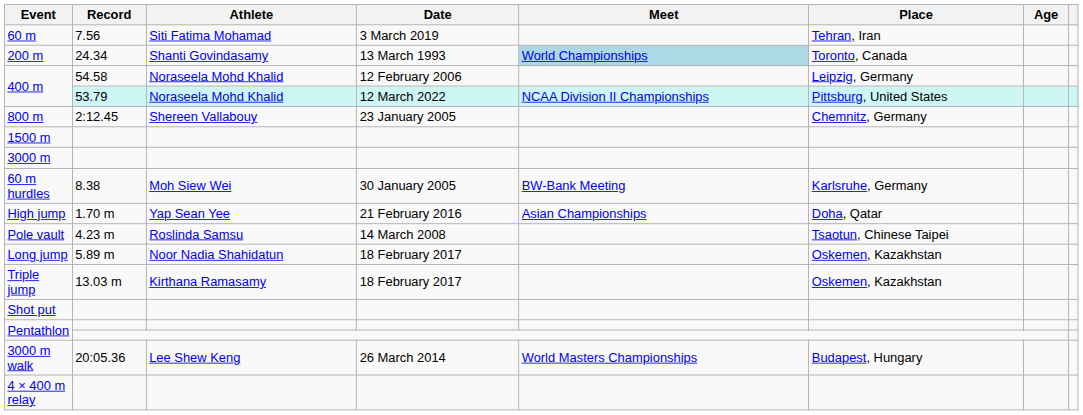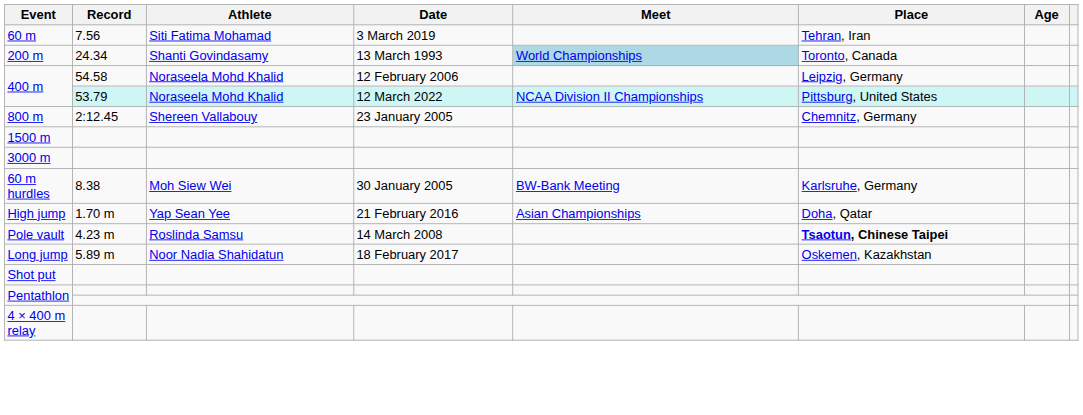Pole vault | Place: normal -> bold
- row: Triple jump | 13.03 m | Kirthana Ramasamy | 18 February 2017 | Oskemen, Kazakhstan
- row: 3000 m walk | 20:05.36 | Lee Shew Keng | 26 March 2014 | World Masters Championships | Budapest, Hungary
